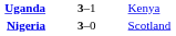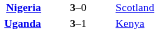rows swapped: Nigeria <-> Uganda
